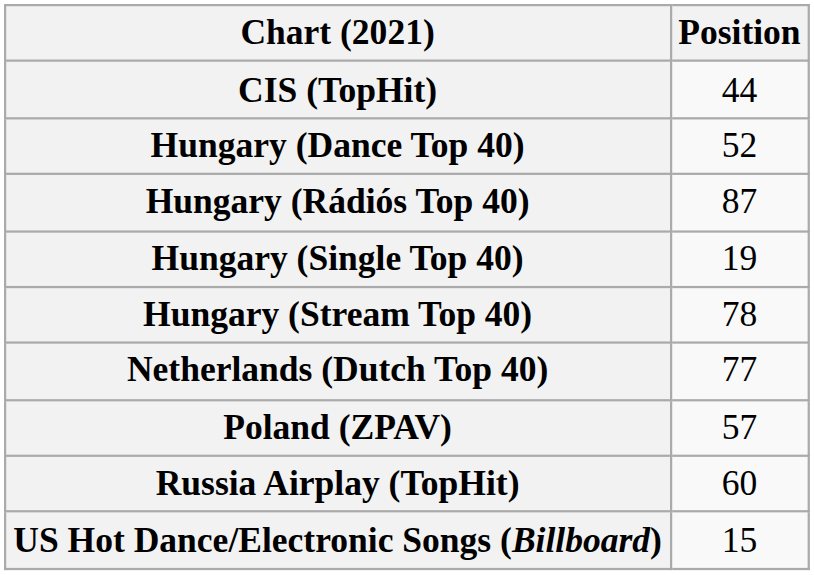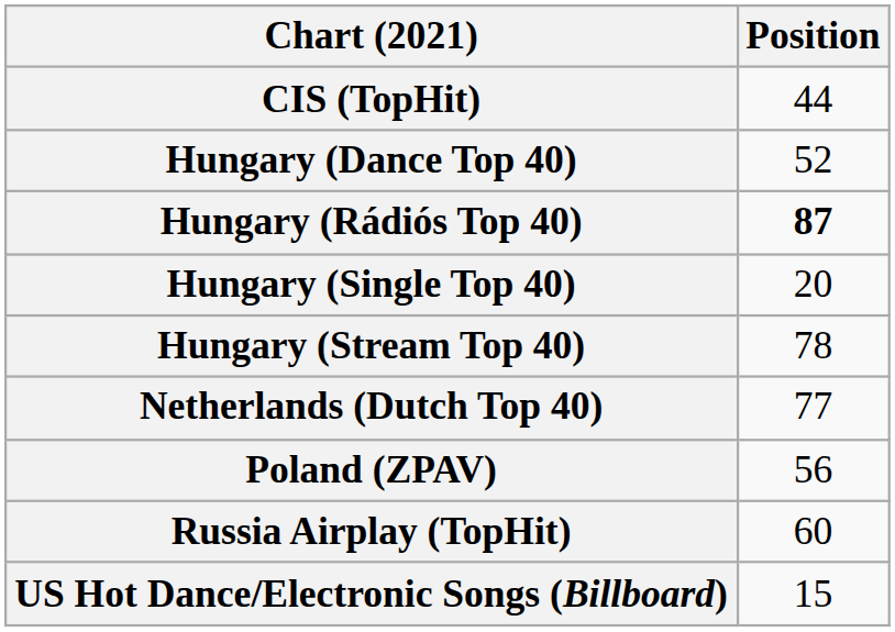Hungary (Rádiós Top 40) | Position: normal -> bold
Hungary (Single Top 40) | Position: 19 -> 20
Poland (ZPAV) | Position: 57 -> 56
